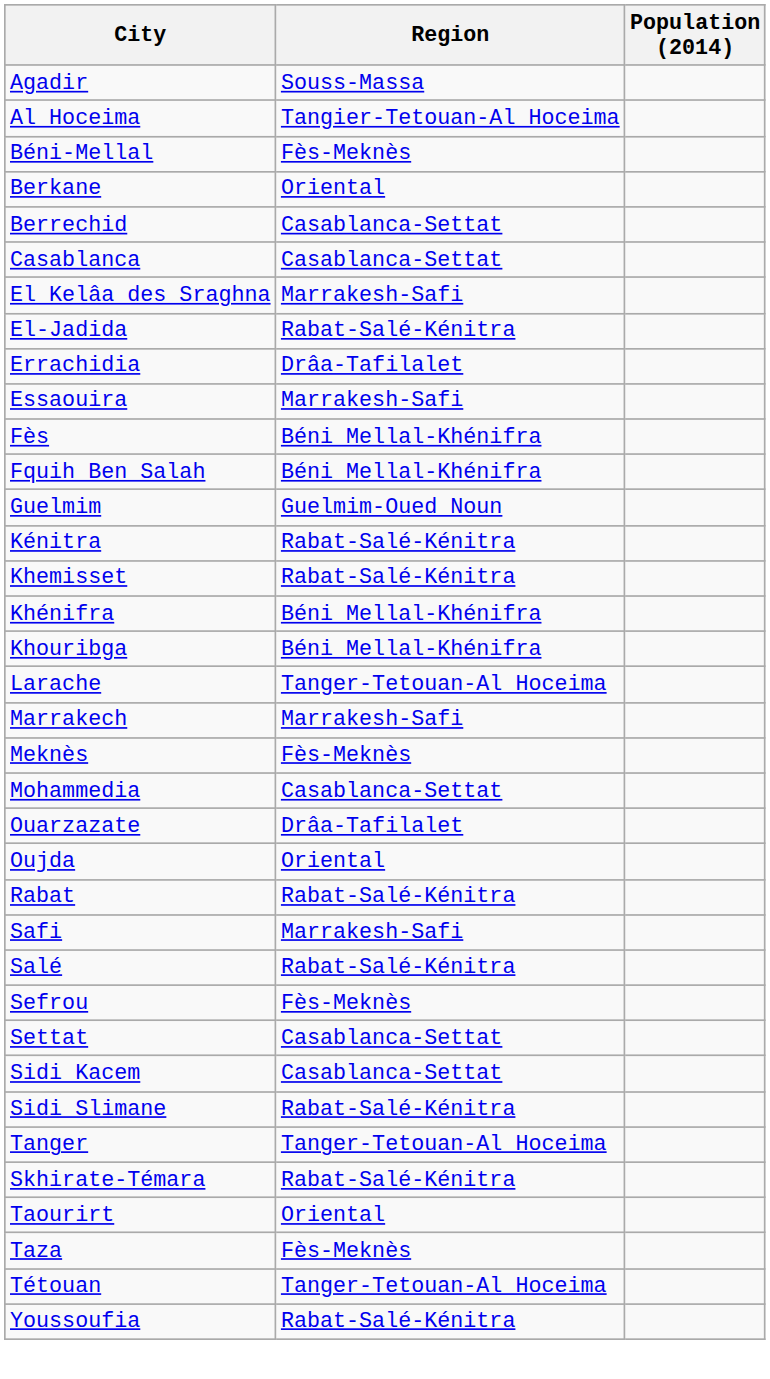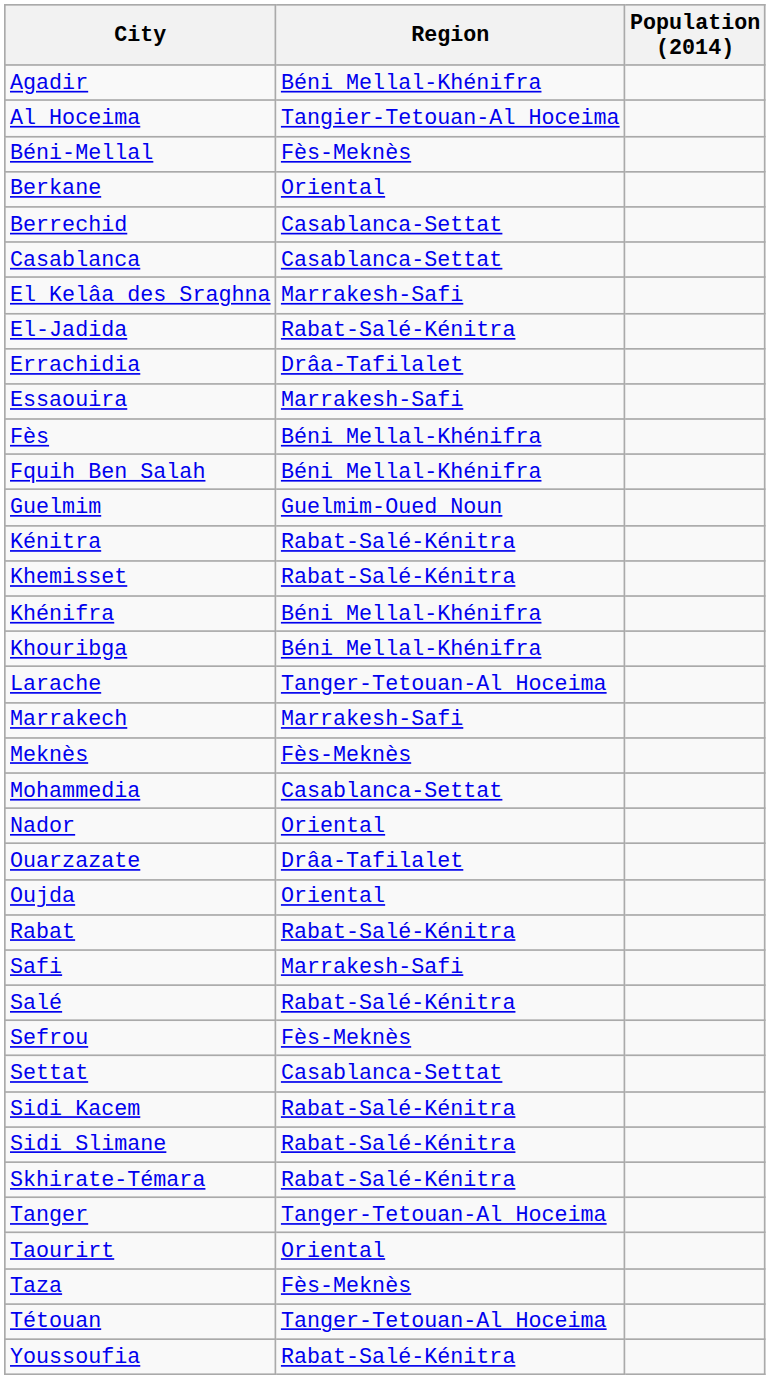Agadir | Region: Souss-Massa -> Béni Mellal-Khénifra
+ row: Nador | Oriental
Sidi Kacem | Region: Casablanca-Settat -> Rabat-Salé-Kénitra
rows swapped: Skhirate-Témara <-> Tanger
